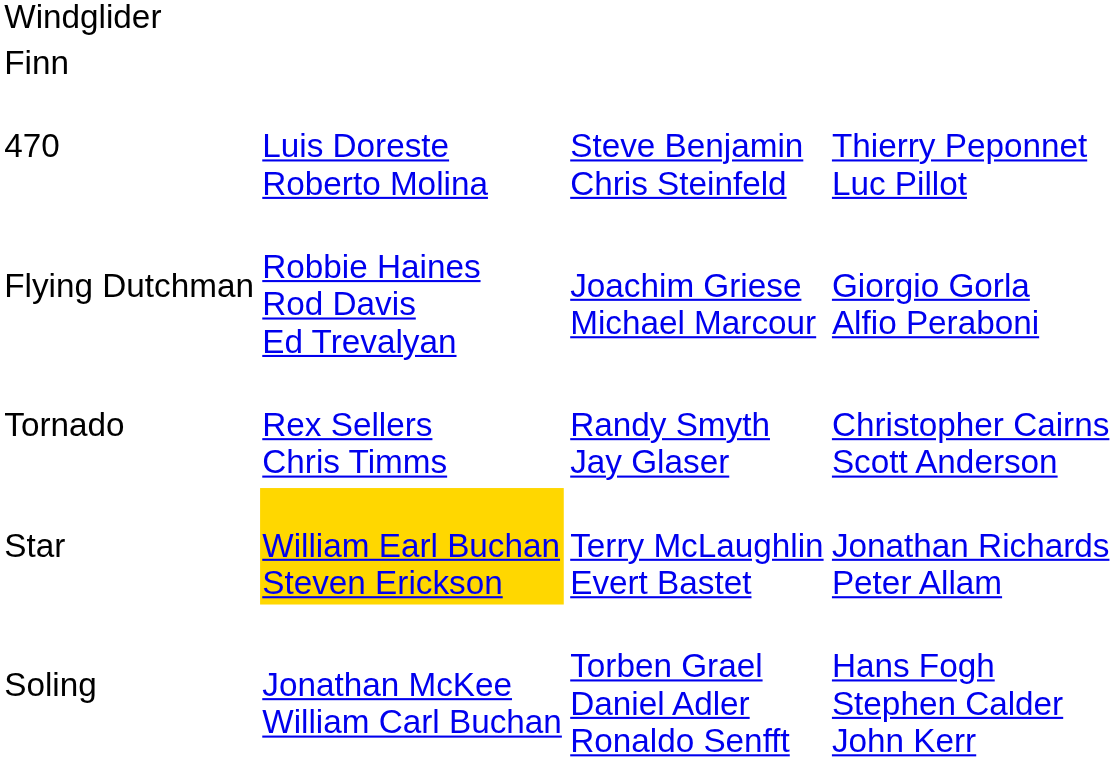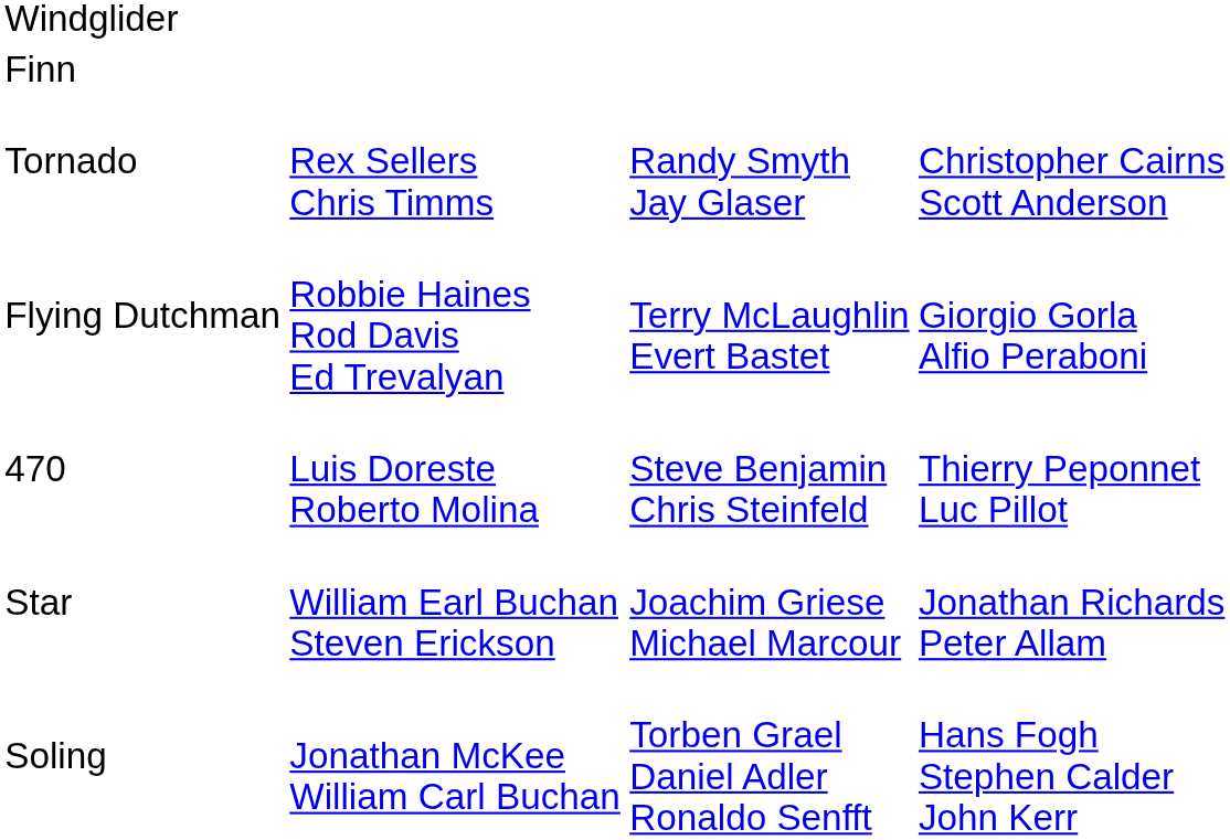rows swapped: 470 <-> Tornado
Flying Dutchman | column 3: Joachim Griese Michael Marcour -> Terry McLaughlin Evert Bastet
Star | column 2: gold background -> no background
Star | column 3: Terry McLaughlin Evert Bastet -> Joachim Griese Michael Marcour
